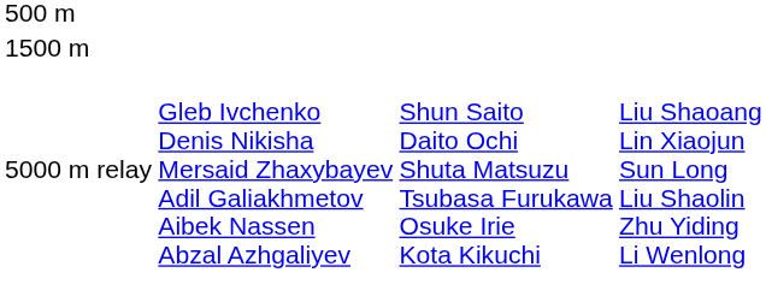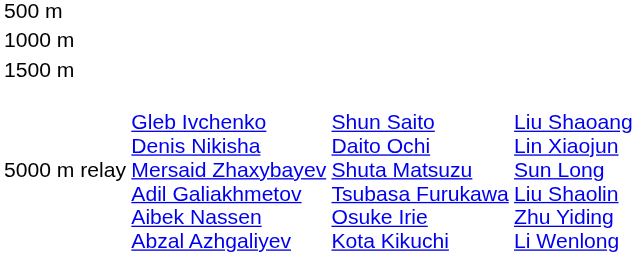+ row: 1000 m
